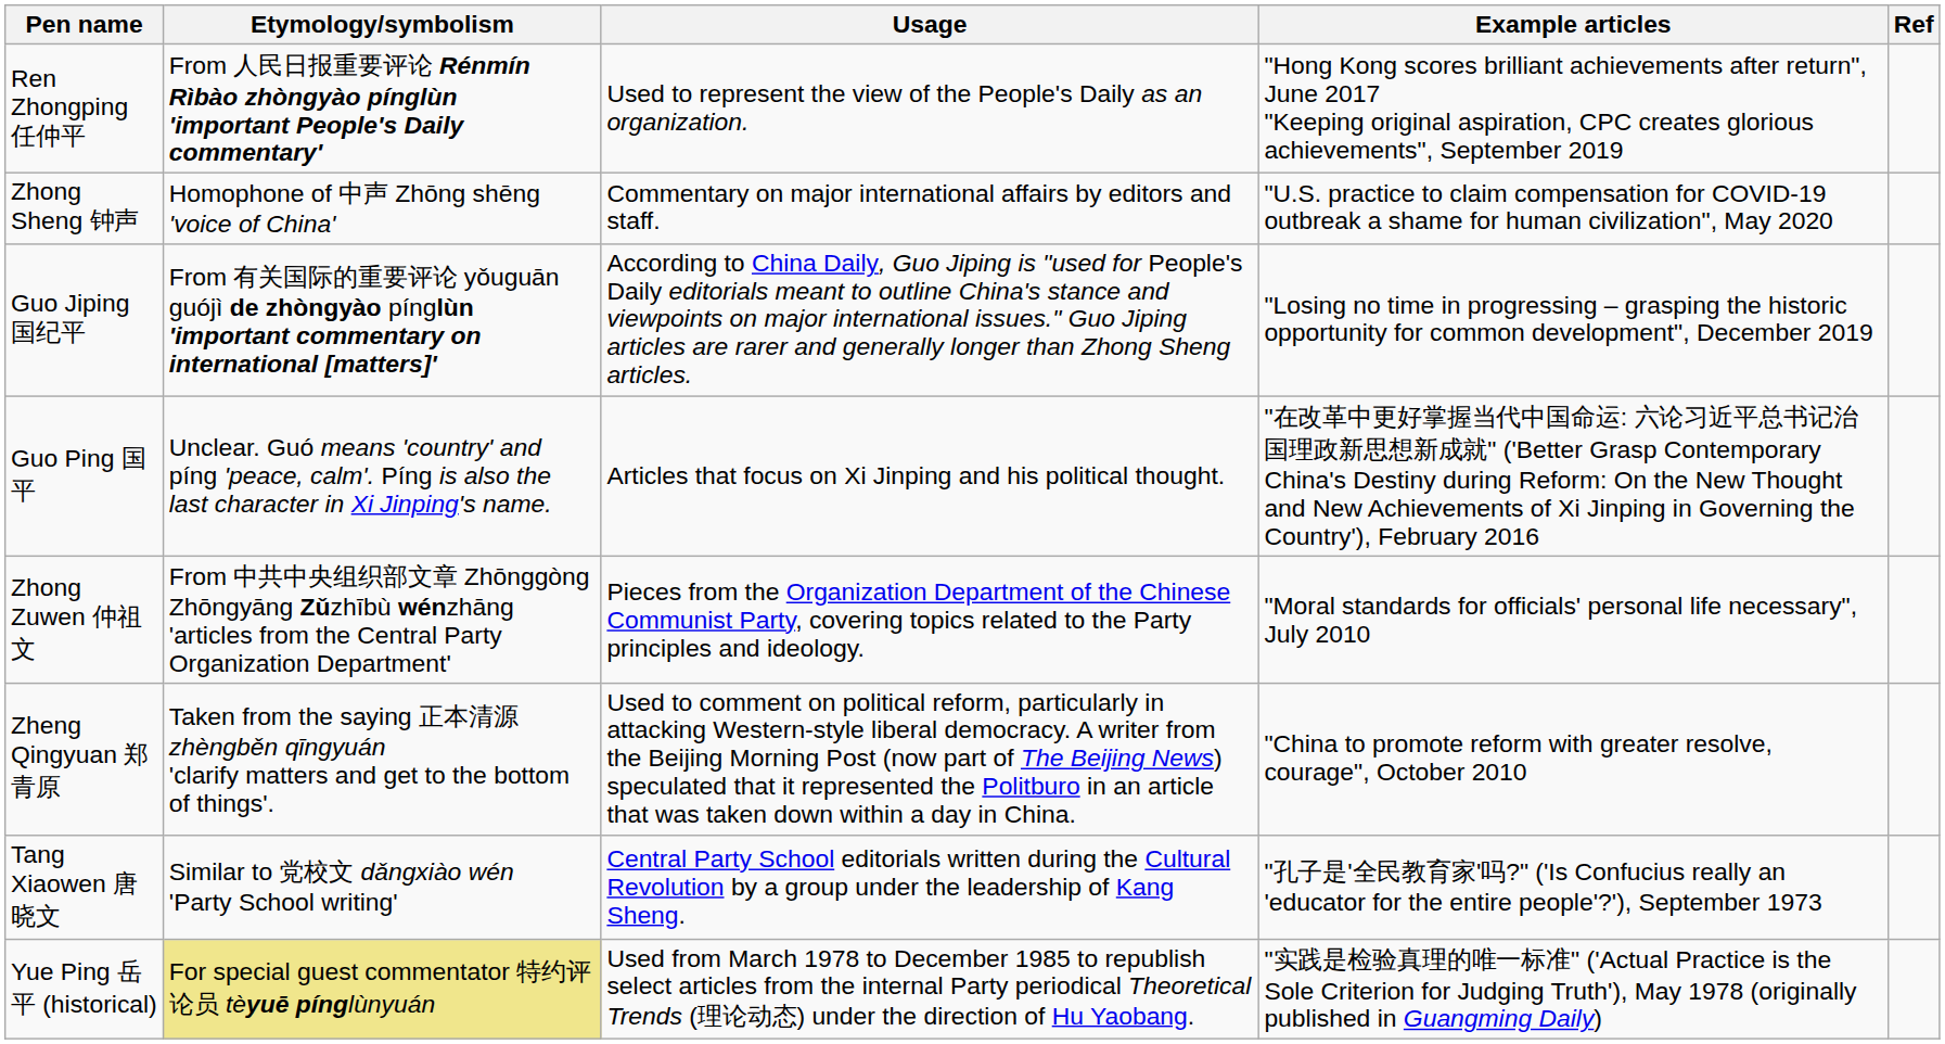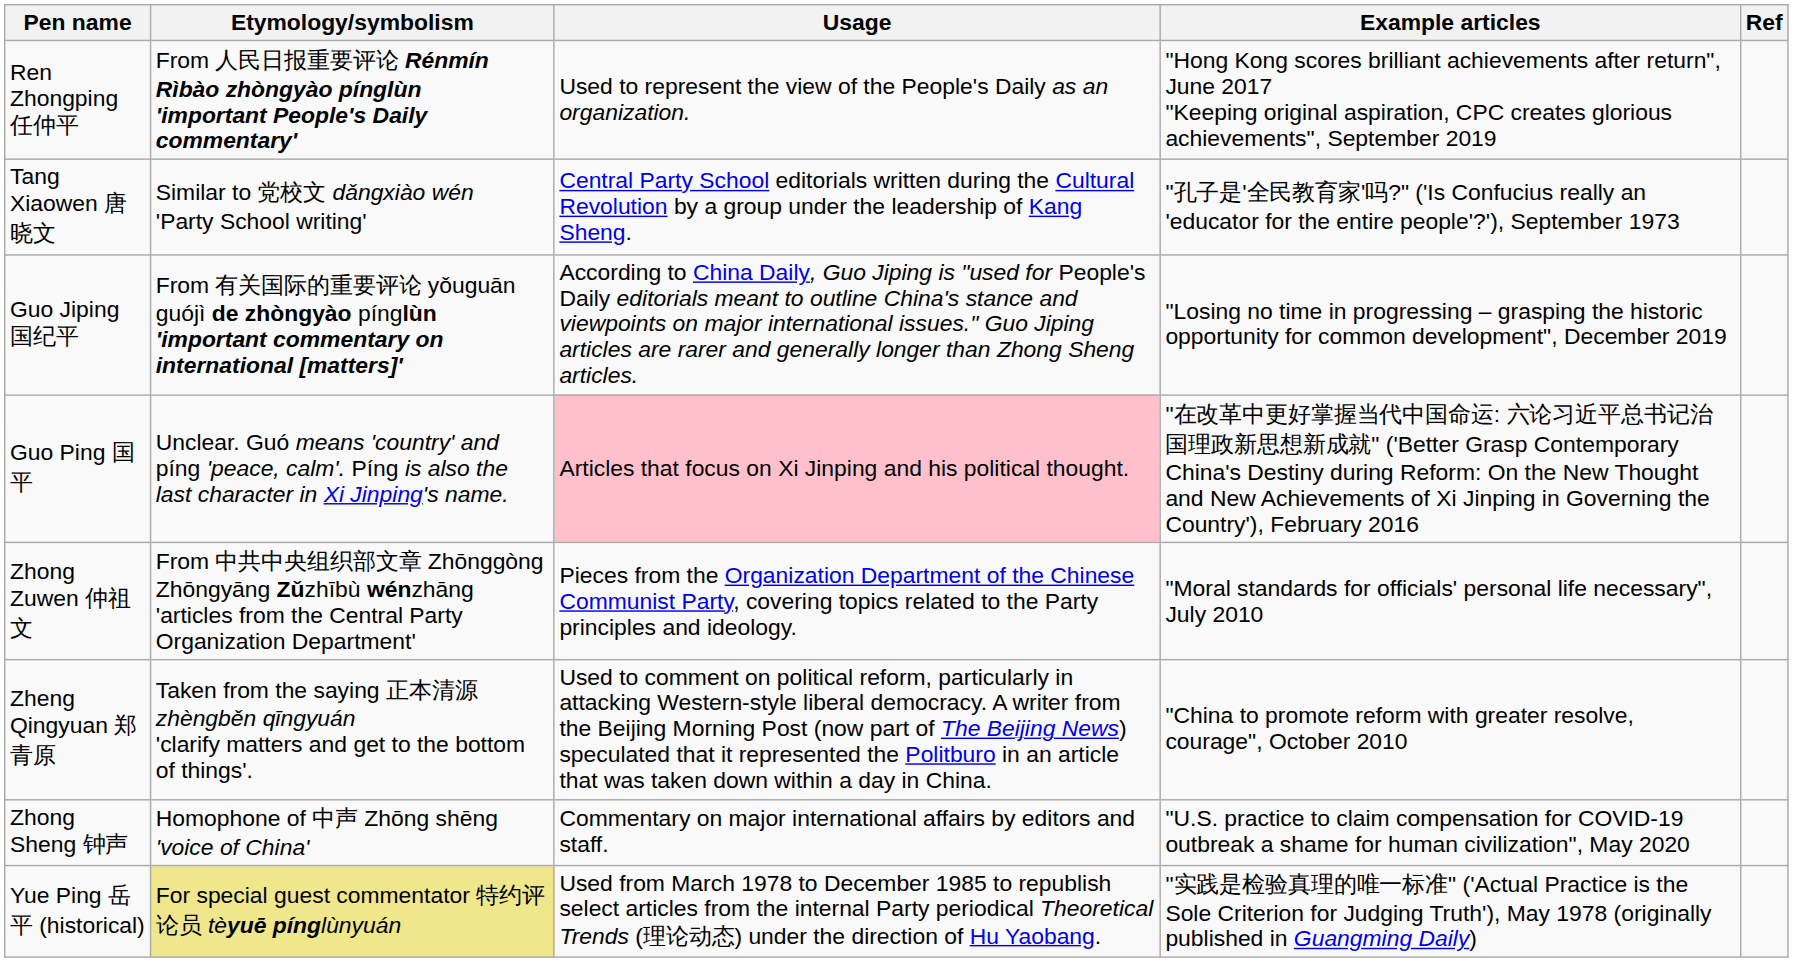rows swapped: Zhong Sheng 钟声 <-> Tang Xiaowen 唐晓文
Guo Ping 国平 | Usage: no background -> pink background
